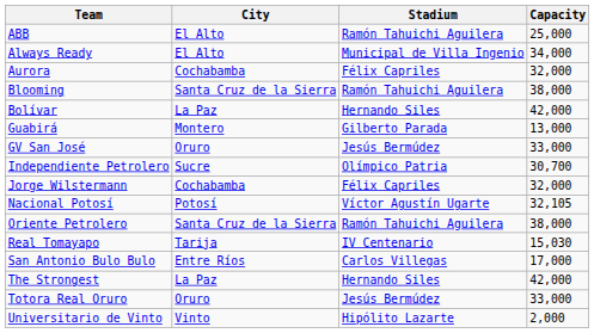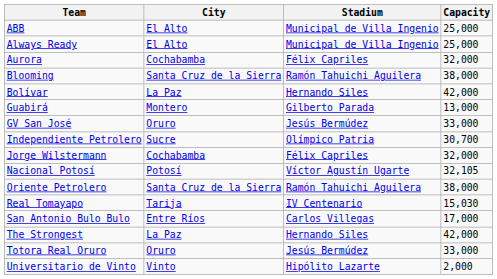ABB | Stadium: Ramón Tahuichi Aguilera -> Municipal de Villa Ingenio
Always Ready | Capacity: 34,000 -> 25,000
